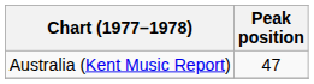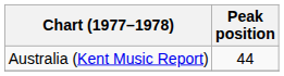Australia (Kent Music Report) | Peak position: 47 -> 44
